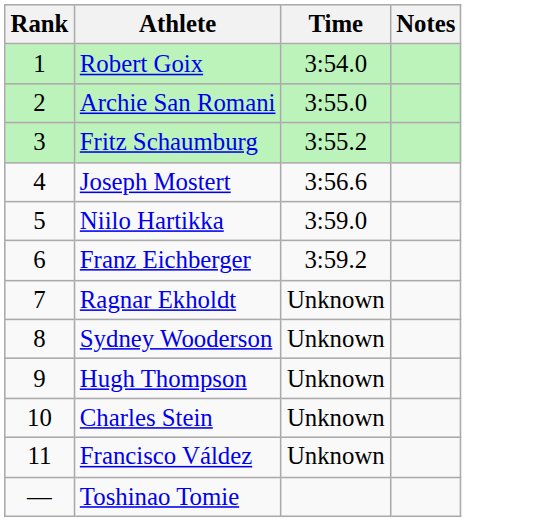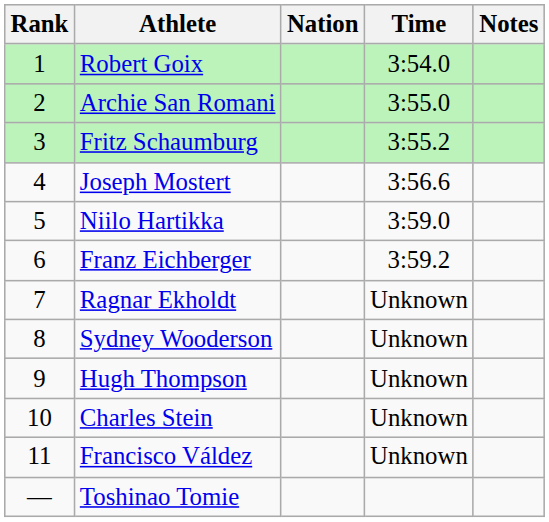+ column: Nation
